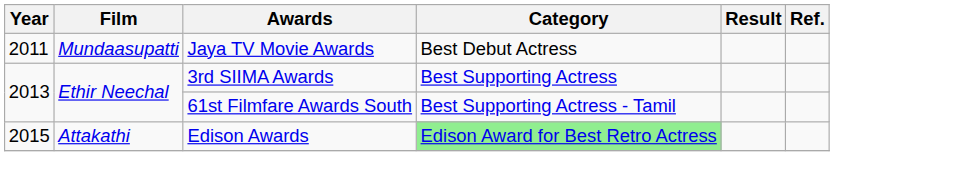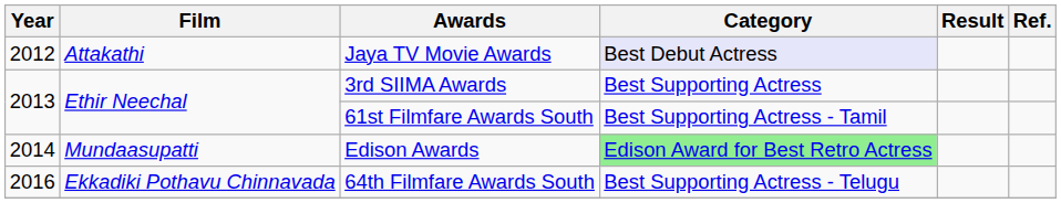Jaya TV Movie Awards | Year: 2011 -> 2012
Jaya TV Movie Awards | Film: Mundaasupatti -> Attakathi
Jaya TV Movie Awards | Category: no background -> lavender background
Edison Awards | Year: 2015 -> 2014
Edison Awards | Film: Attakathi -> Mundaasupatti
+ row: 2016 | Ekkadiki Pothavu Chinnavada | 64th Filmfare Awards South | Best Supporting Actress - Telugu
